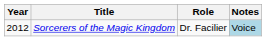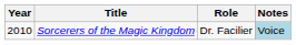Sorcerers of the Magic Kingdom | Year: 2012 -> 2010
